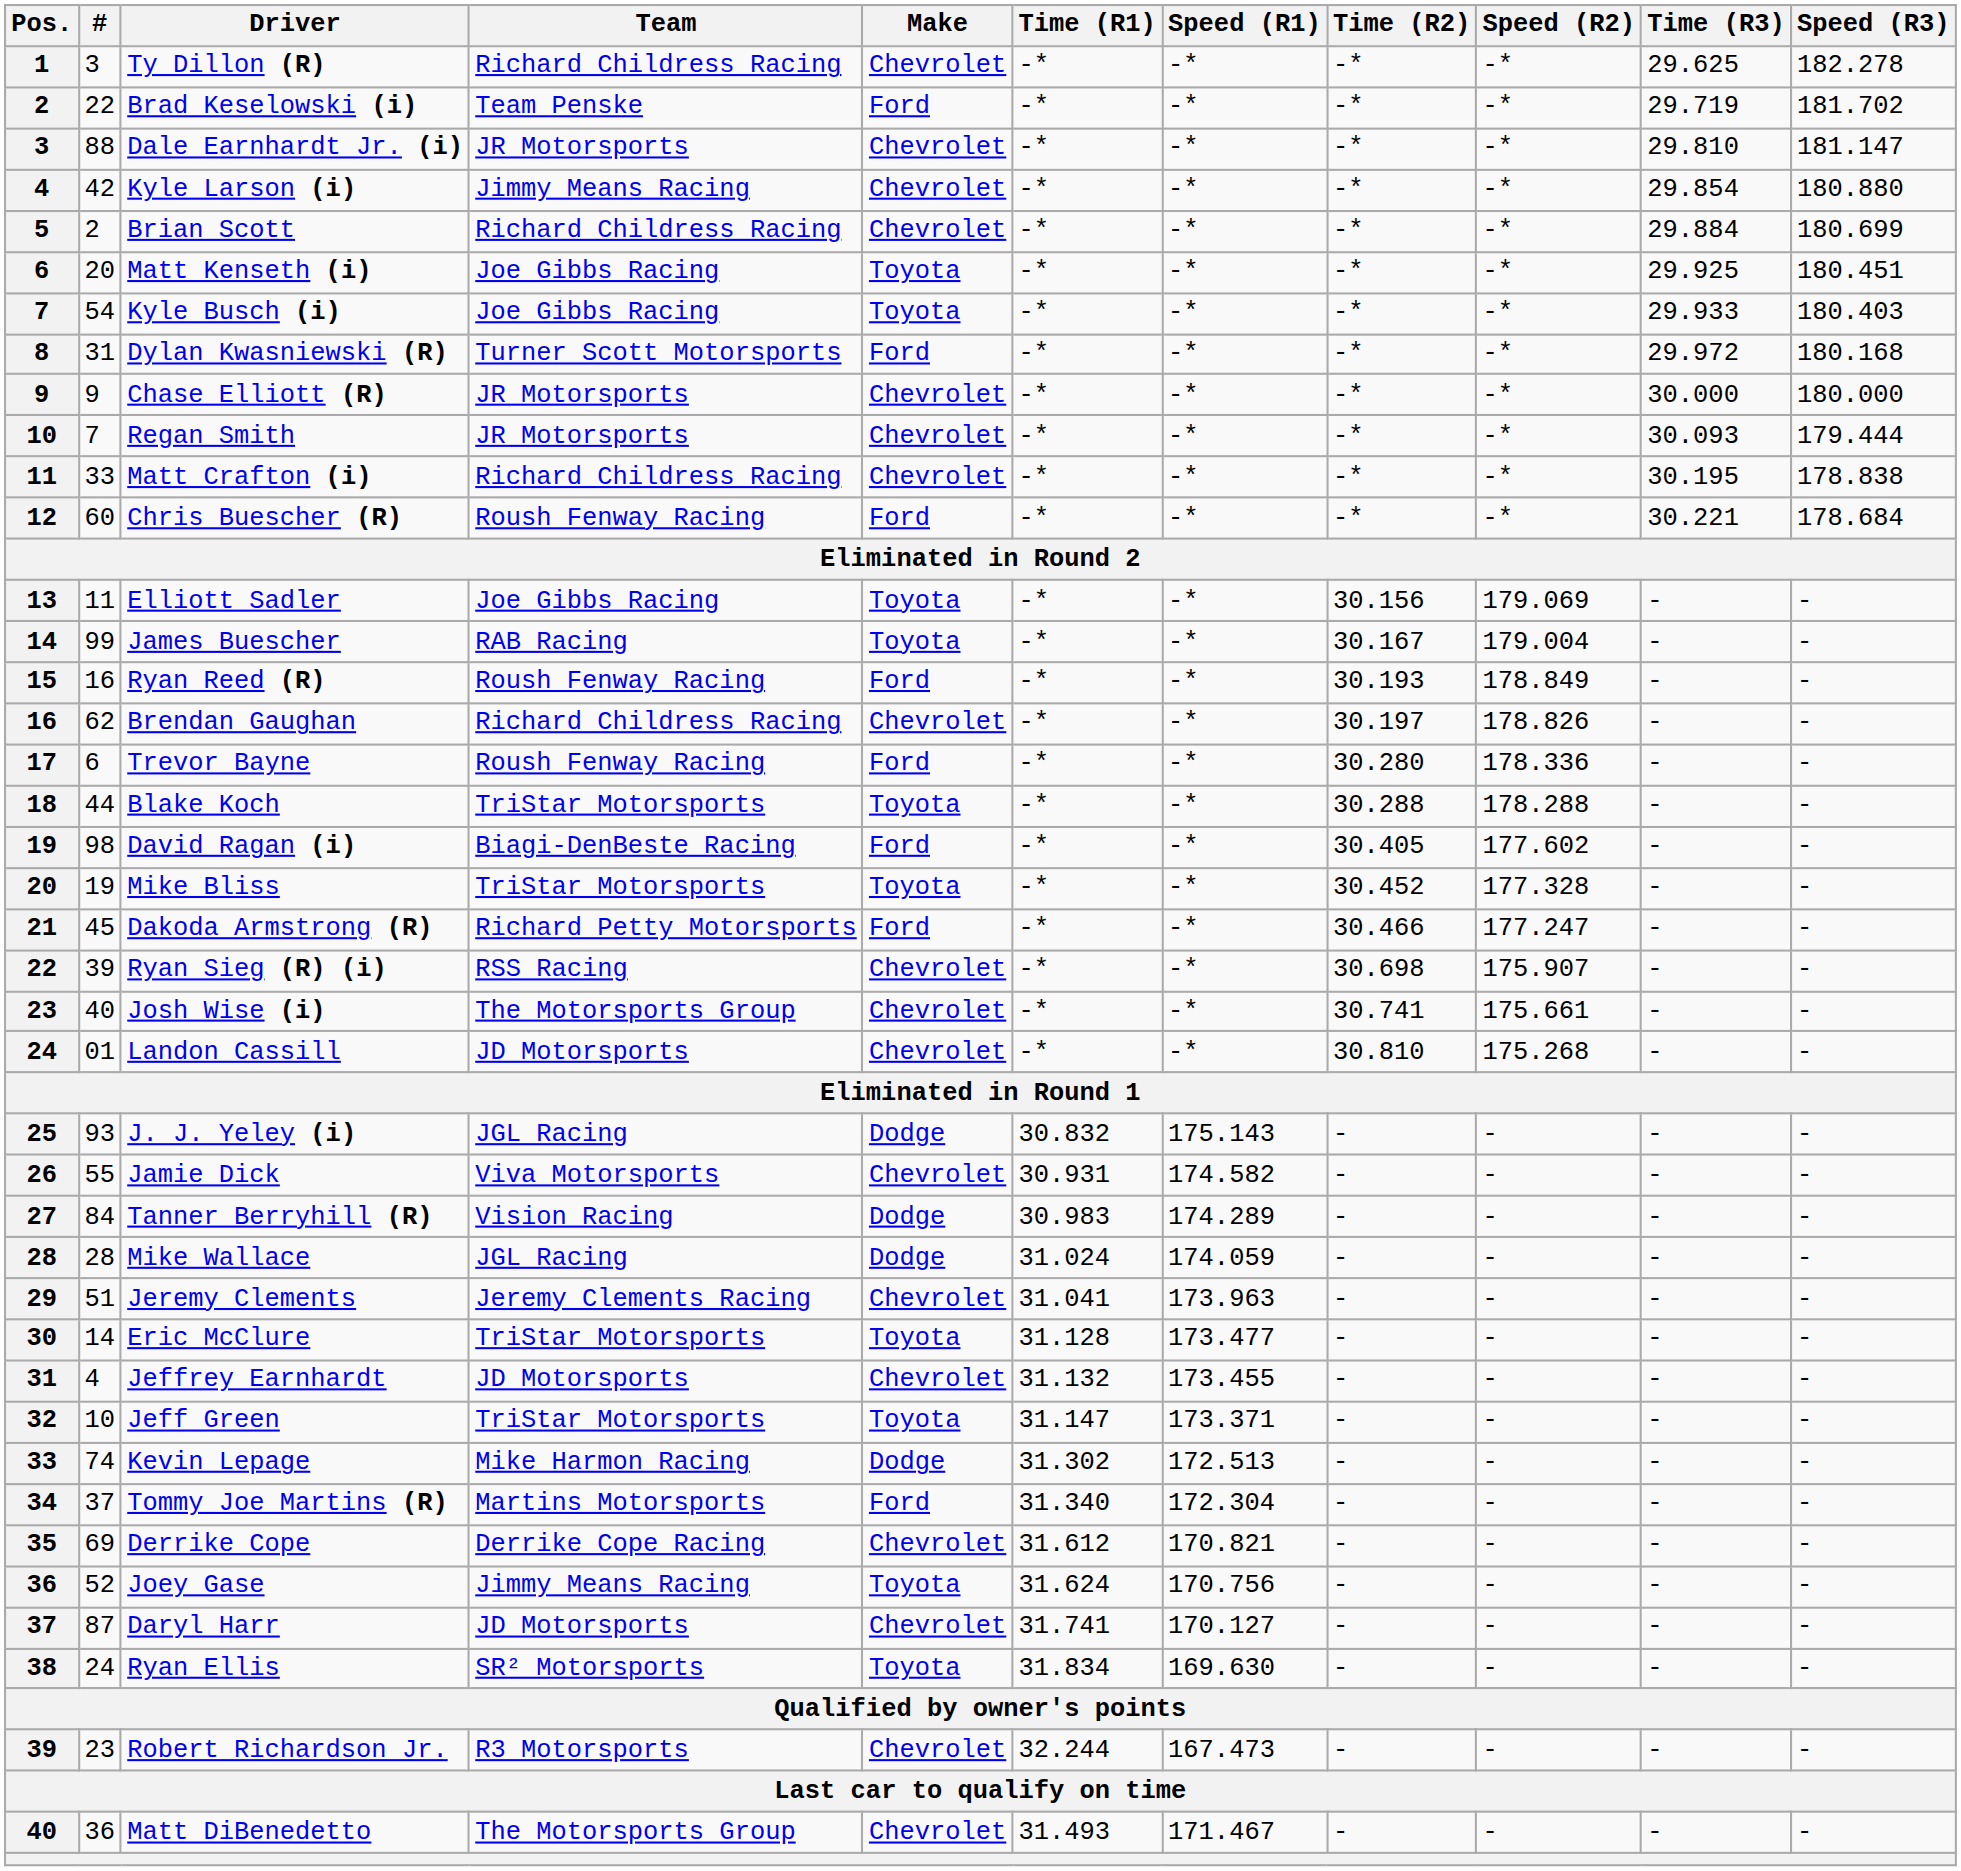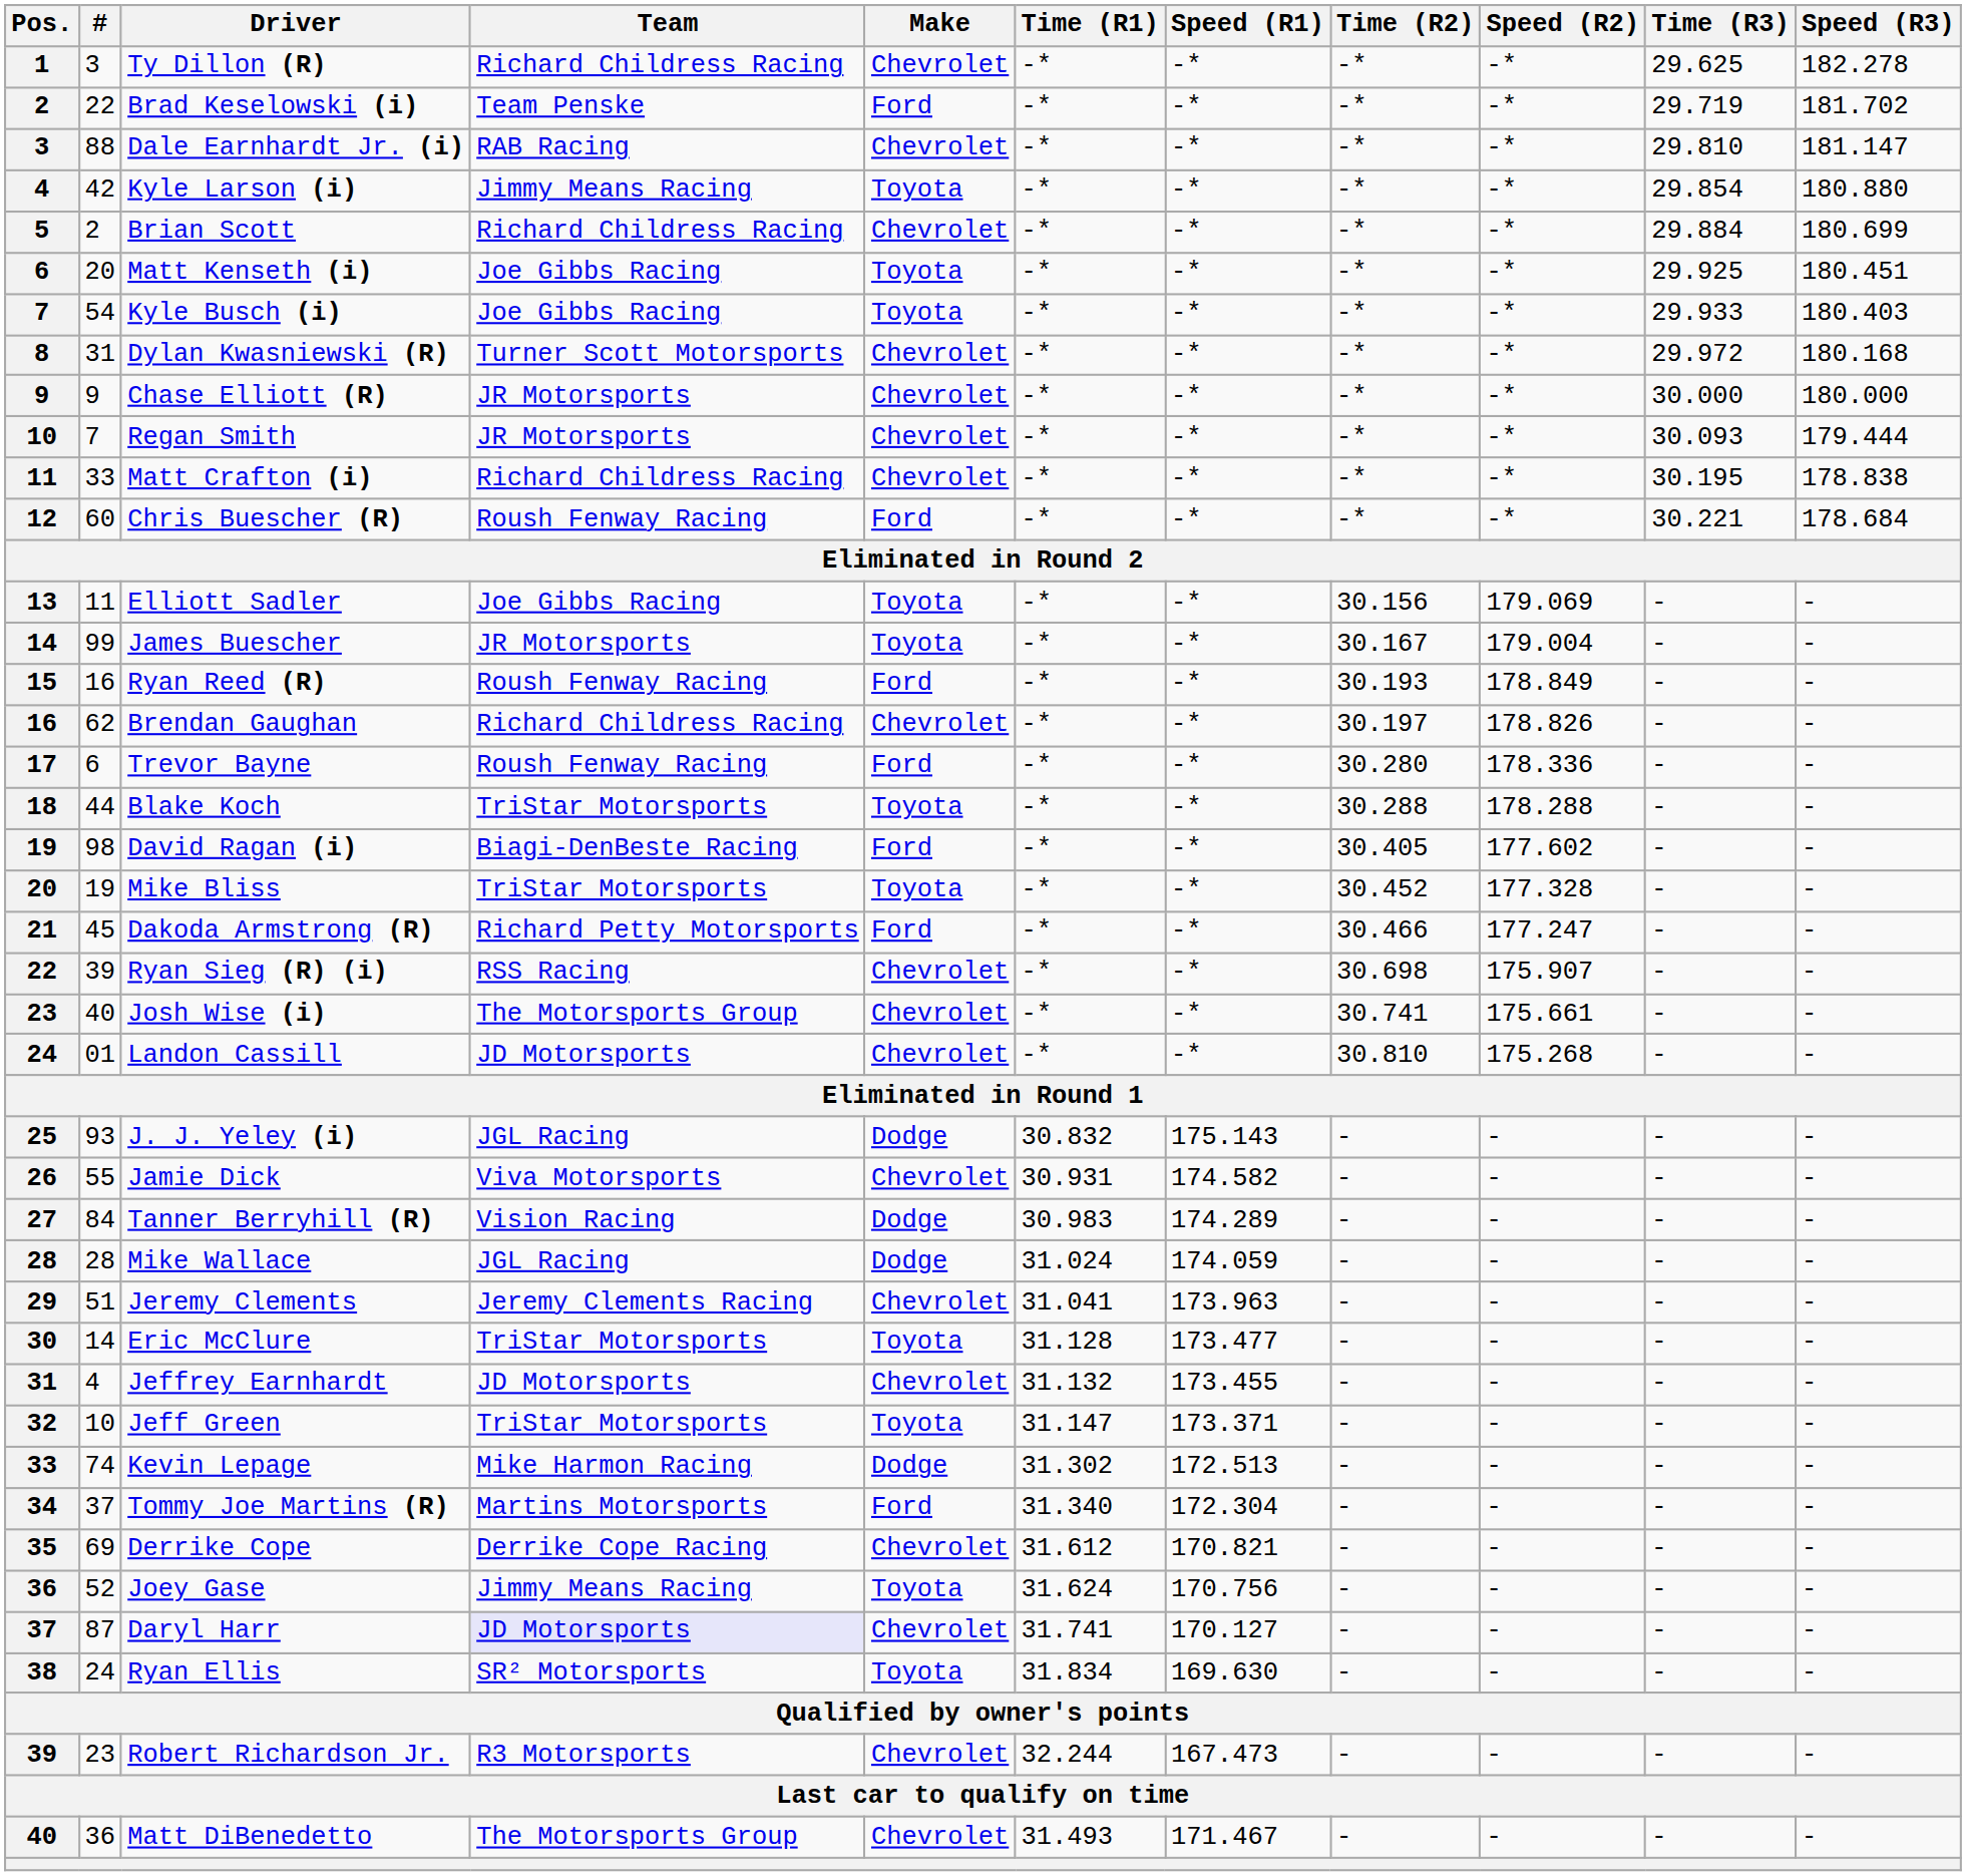Dale Earnhardt Jr. (i) | Team: JR Motorsports -> RAB Racing
Kyle Larson (i) | Make: Chevrolet -> Toyota
Dylan Kwasniewski (R) | Make: Ford -> Chevrolet
James Buescher | Team: RAB Racing -> JR Motorsports
Daryl Harr | Team: no background -> lavender background
